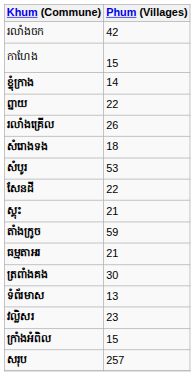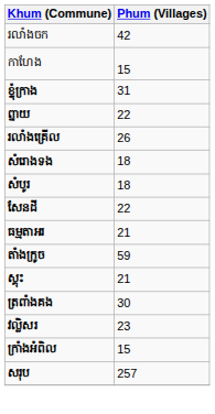ខ្ទុំក្រាង | Phum (Villages): 14 -> 31
សំបូរ | Phum (Villages): 53 -> 18
rows swapped: ស្គុះ <-> ធម្មតាអរ
- row: ទំព័រមាស | 13
